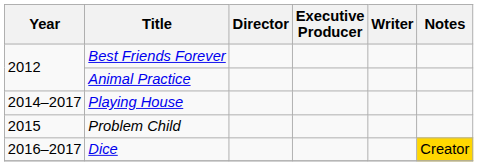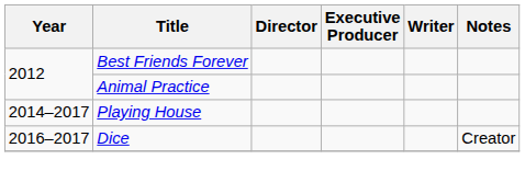- row: 2015 | Problem Child
Dice | Notes: gold background -> no background
